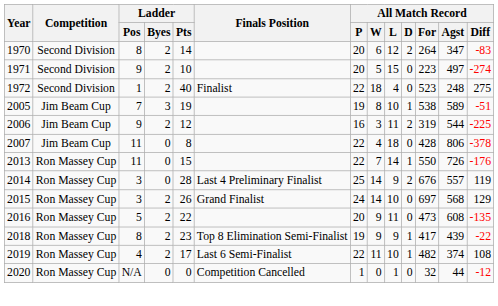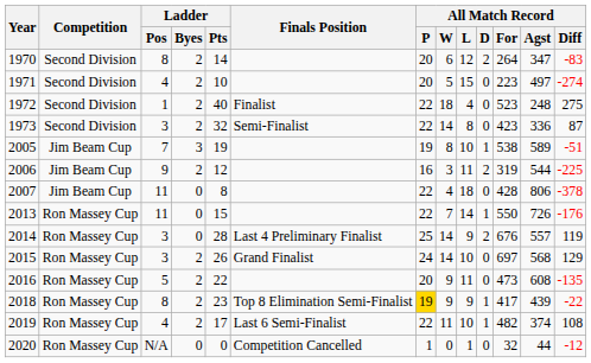1971 | Ladder / Pos: 9 -> 4
+ row: 1973 | Second Division | 3 | 2 | 32 | Semi-Finalist | 22 | 14 | 8 | 0 | 423 | 336 | 87
2018 | All Match Record / P: no background -> gold background
